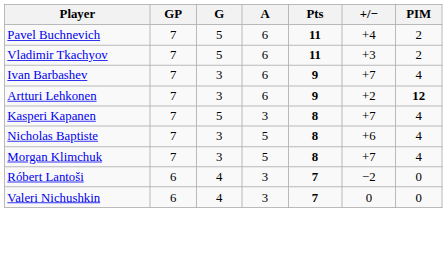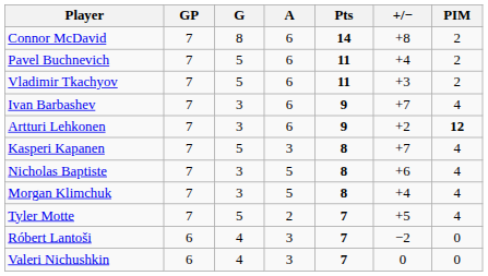+ row: Connor McDavid | 7 | 8 | 6 | 14 | +8 | 2
Morgan Klimchuk | +/−: +7 -> +4
+ row: Tyler Motte | 7 | 5 | 2 | 7 | +5 | 4
